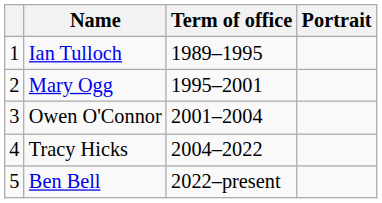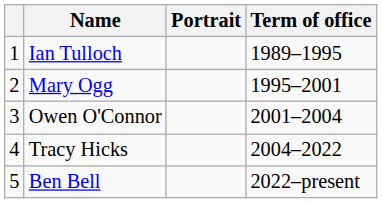columns swapped: Portrait <-> Term of office
